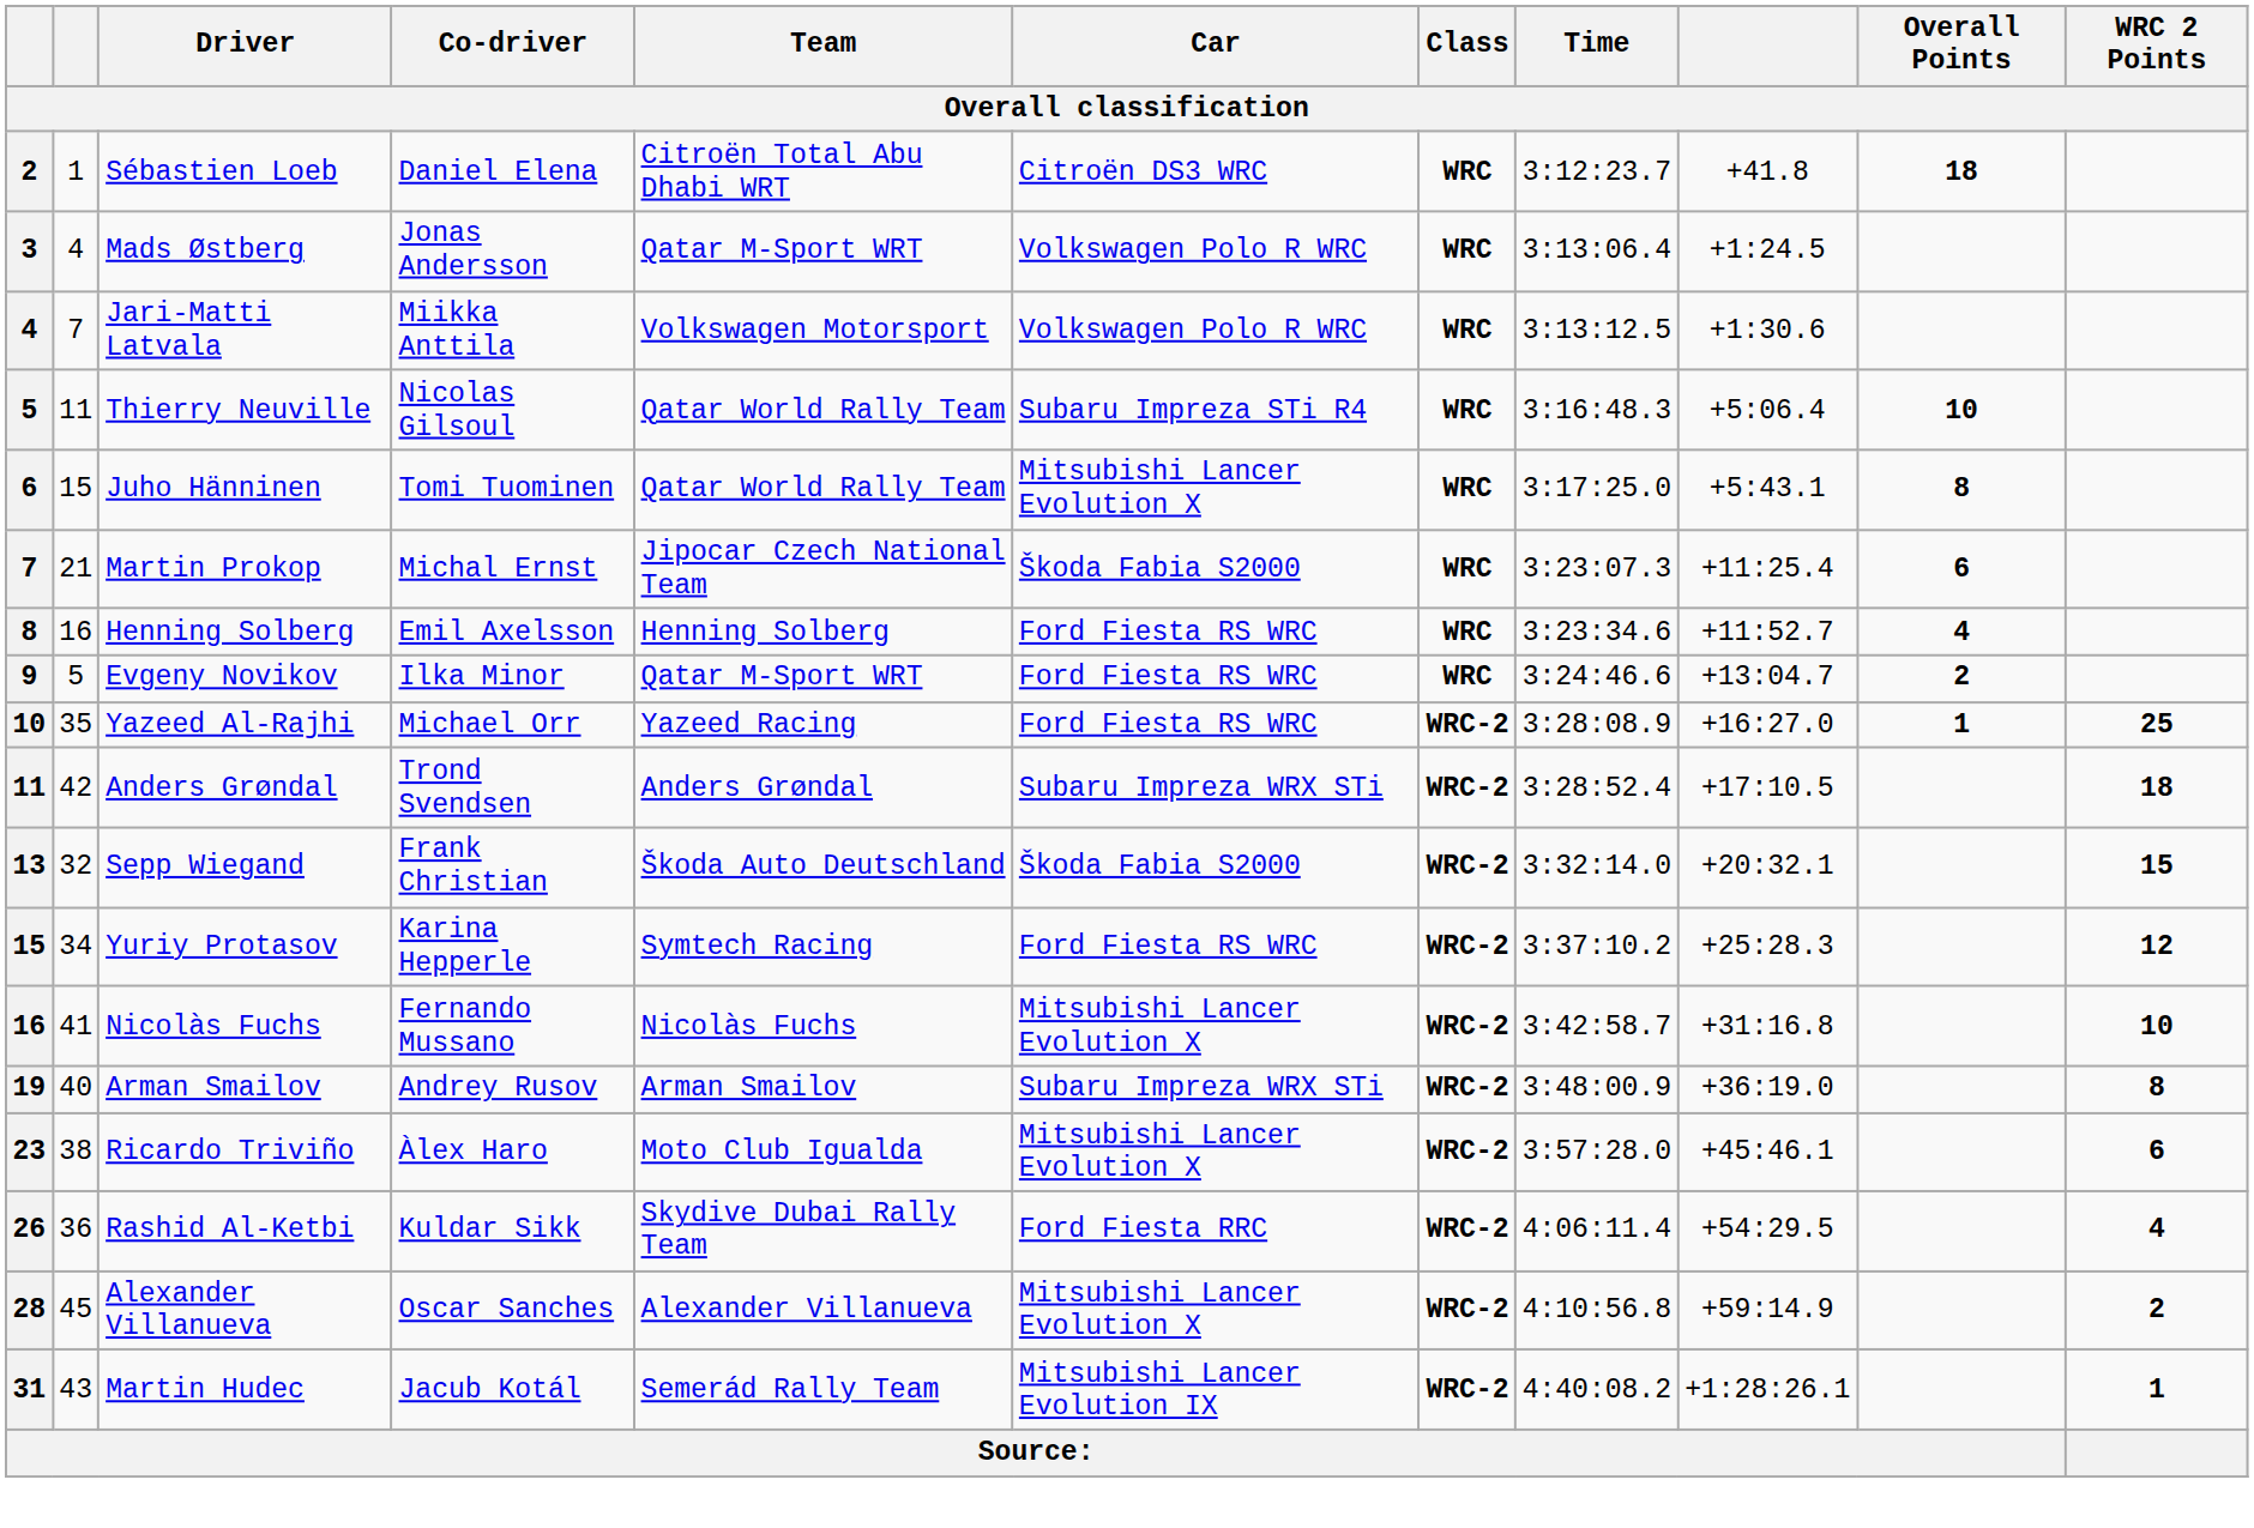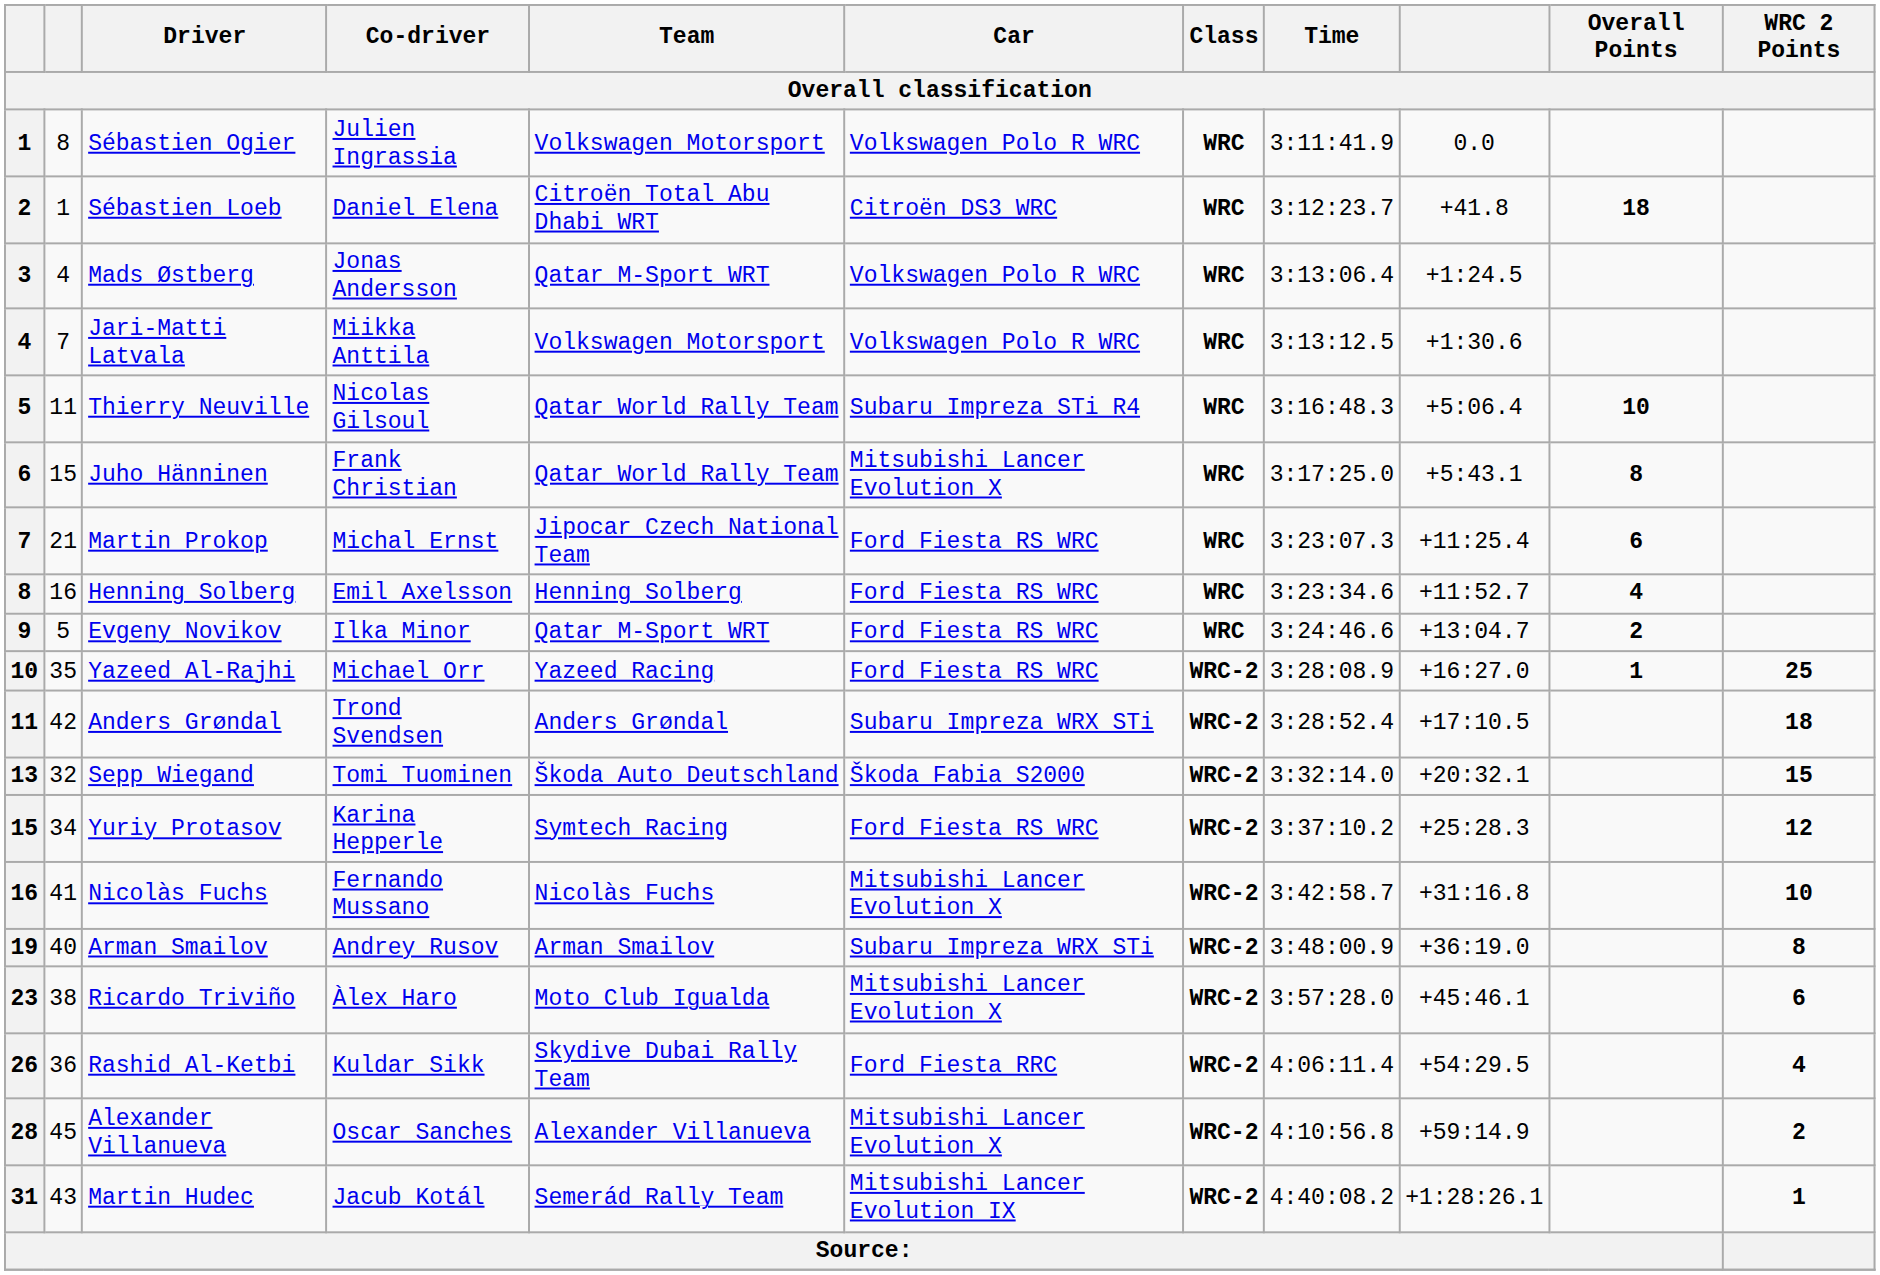+ row: 1 | 8 | Sébastien Ogier | Julien Ingrassia | Volkswagen Motorsport | Volkswagen Polo R WRC | WRC | 3:11:41.9 | 0.0
Juho Hänninen | Co-driver: Tomi Tuominen -> Frank Christian
Martin Prokop | Car: Škoda Fabia S2000 -> Ford Fiesta RS WRC
Sepp Wiegand | Co-driver: Frank Christian -> Tomi Tuominen
